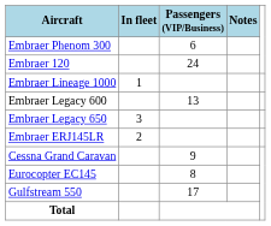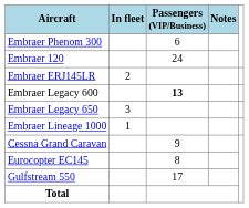rows swapped: Embraer ERJ145LR <-> Embraer Lineage 1000
Embraer Legacy 600 | Passengers (VIP/Business): normal -> bold
